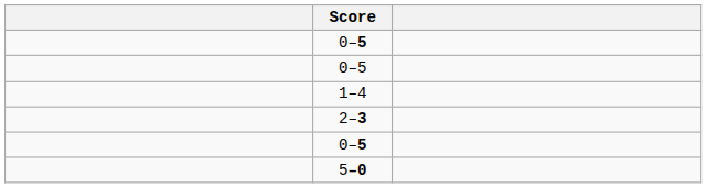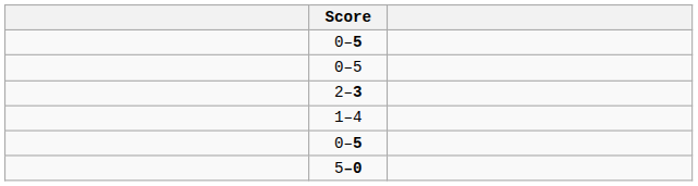rows swapped: 1–4 <-> 2–3
